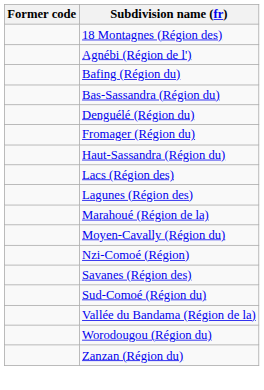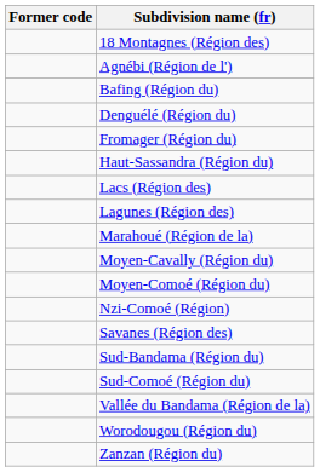- row: Bas-Sassandra (Région du)
+ row: Moyen-Comoé (Région du)
+ row: Sud-Bandama (Région du)
